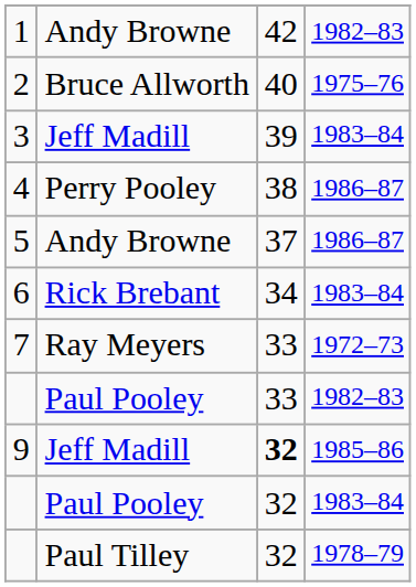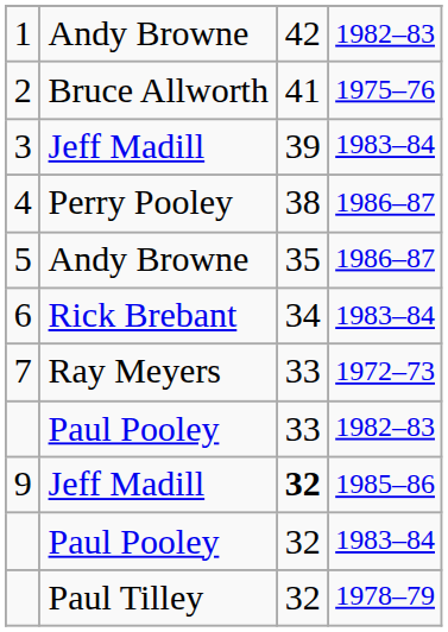2 | column 3: 40 -> 41
5 | column 3: 37 -> 35
